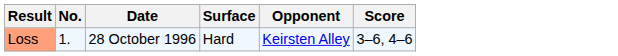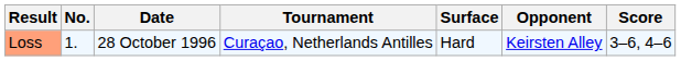+ column: Tournament | Curaçao, Netherlands Antilles
